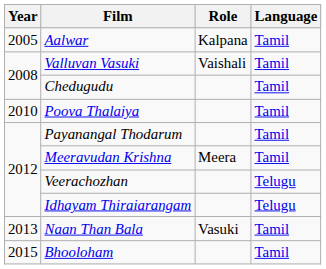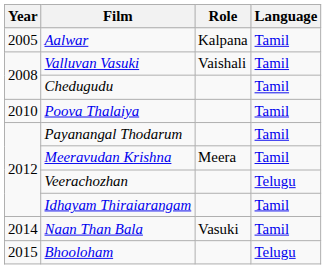Idhayam Thiraiarangam | Language: Telugu -> Tamil
Naan Than Bala | Year: 2013 -> 2014
Bhooloham | Language: Tamil -> Telugu
